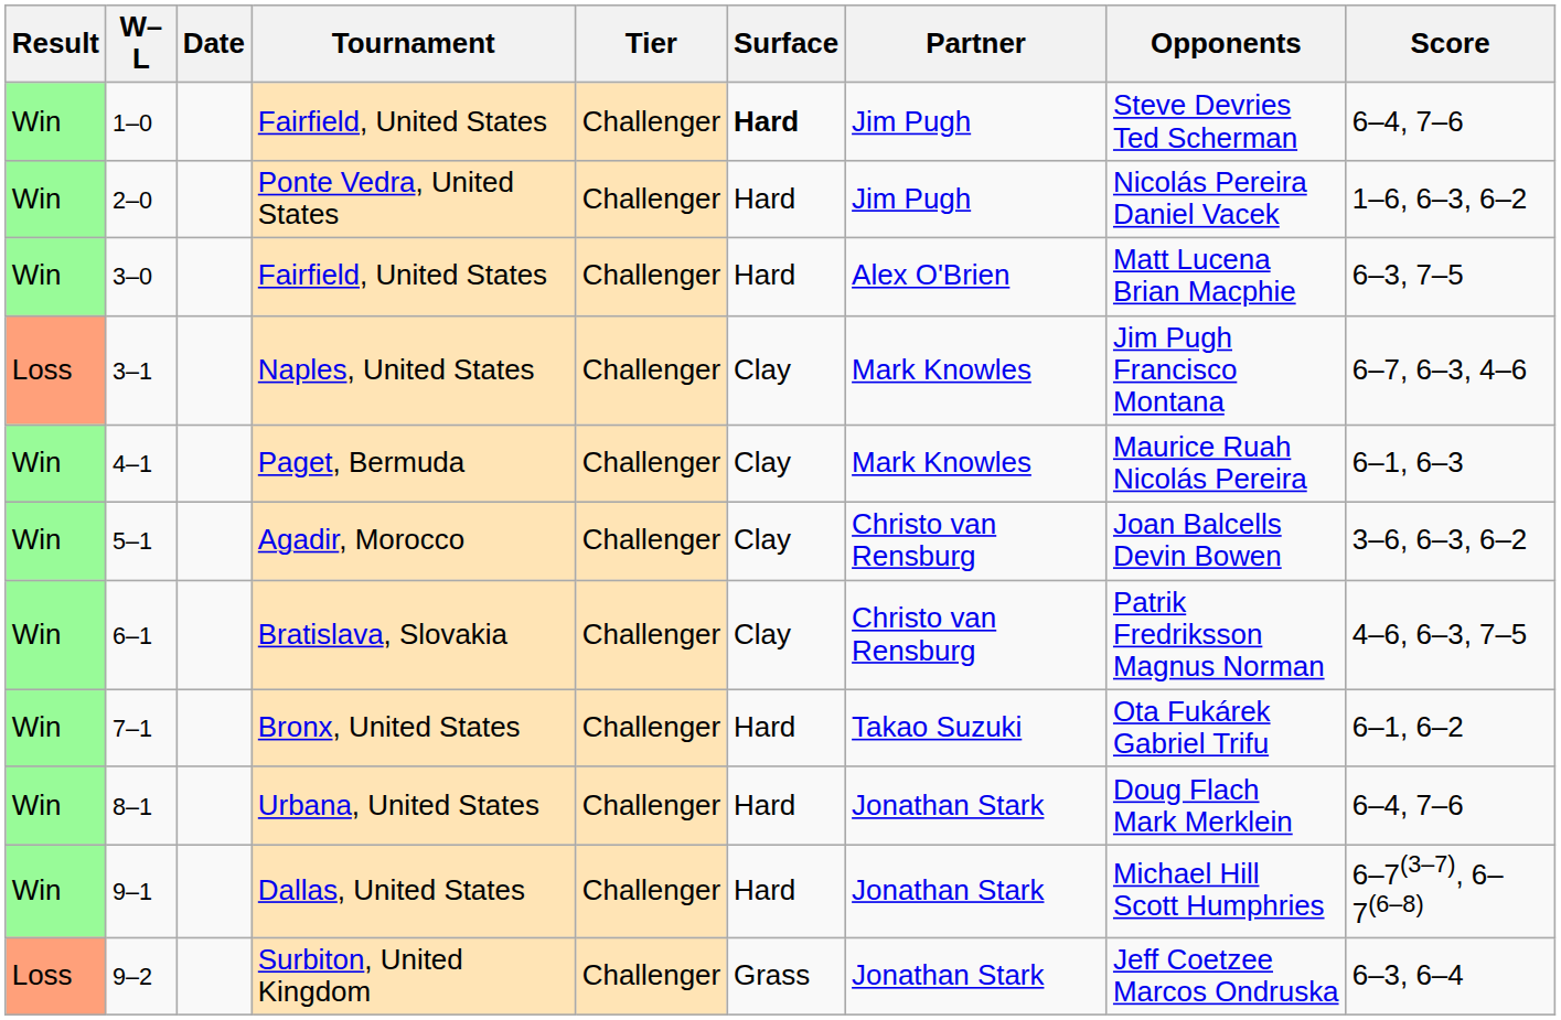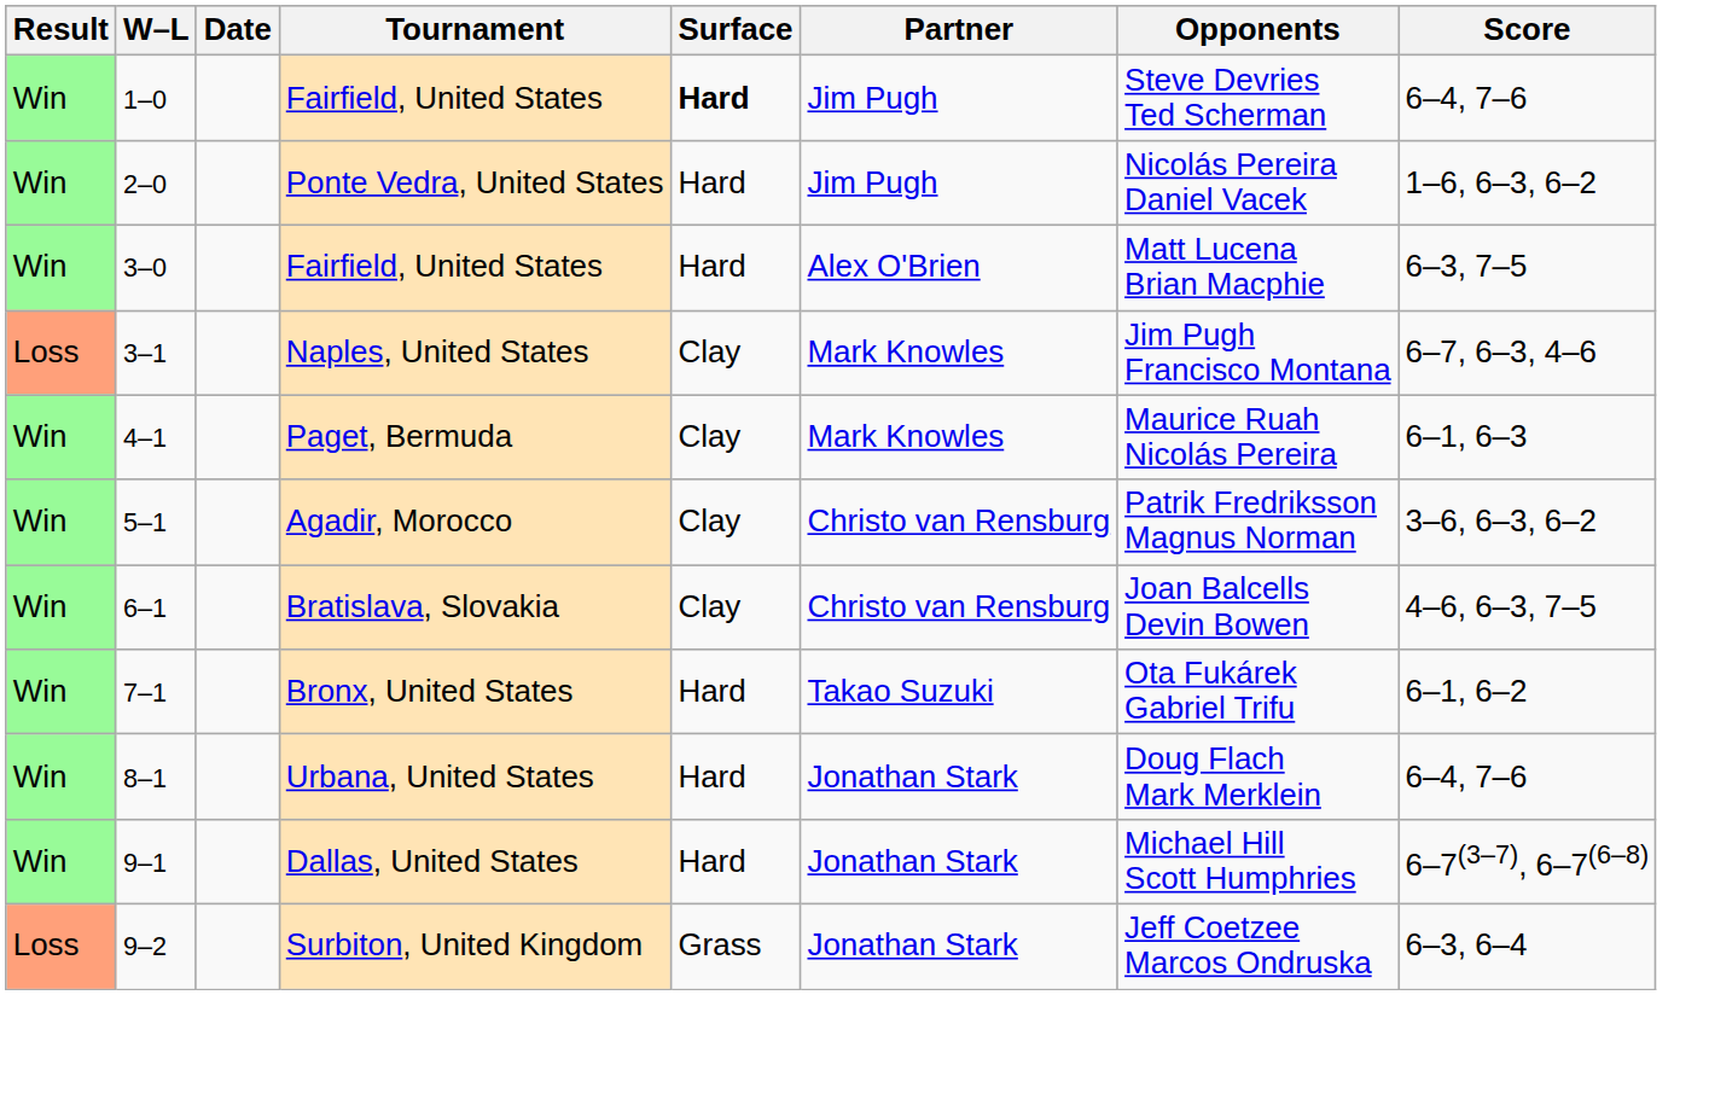- column: Tier | Challenger | Challenger | Challenger | Challenger | Challenger | Challenger | Challenger | Challenger | Challenger | Challenger | Challenger
Agadir, Morocco | Opponents: Joan Balcells Devin Bowen -> Patrik Fredriksson Magnus Norman
Bratislava, Slovakia | Opponents: Patrik Fredriksson Magnus Norman -> Joan Balcells Devin Bowen
